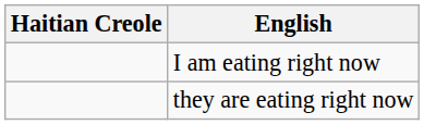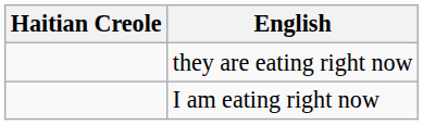rows swapped: I am eating right now <-> they are eating right now
